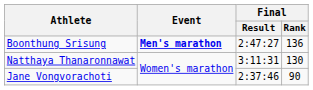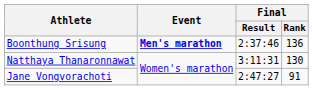Boonthung Srisung | Final / Result: 2:47:27 -> 2:37:46
Jane Vongvorachoti | Final / Result: 2:37:46 -> 2:47:27
Jane Vongvorachoti | Final / Rank: 90 -> 91
